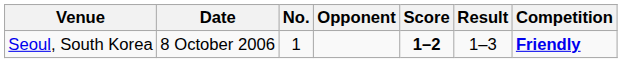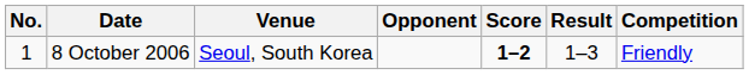columns swapped: No. <-> Venue
8 October 2006 | Competition: bold -> normal
